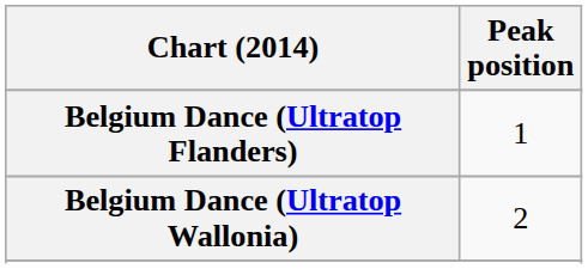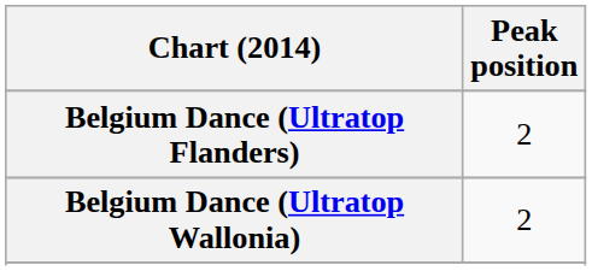Belgium Dance (Ultratop Flanders) | Peak position: 1 -> 2
